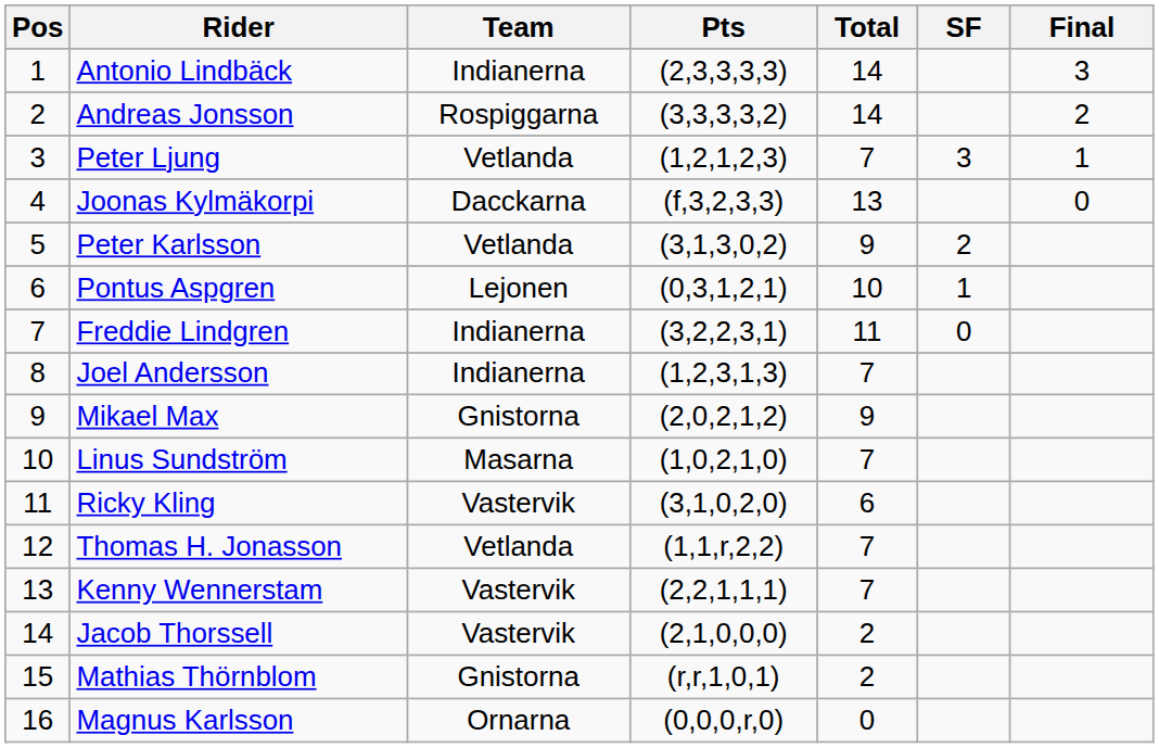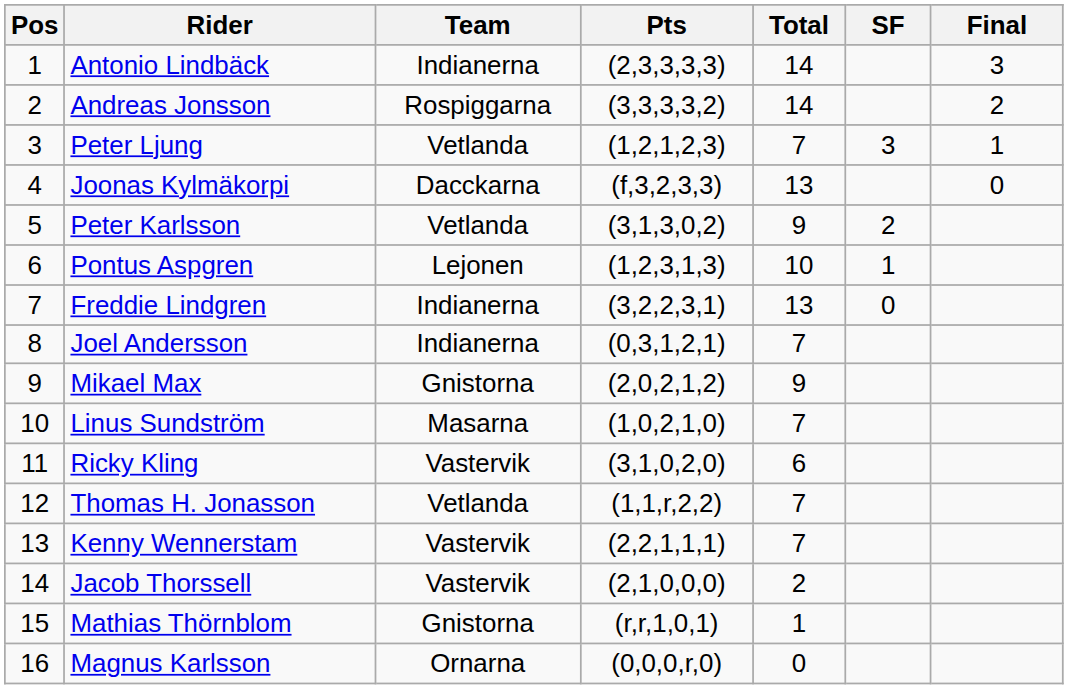Pontus Aspgren | Pts: (0,3,1,2,1) -> (1,2,3,1,3)
Freddie Lindgren | Total: 11 -> 13
Joel Andersson | Pts: (1,2,3,1,3) -> (0,3,1,2,1)
Mathias Thörnblom | Total: 2 -> 1
